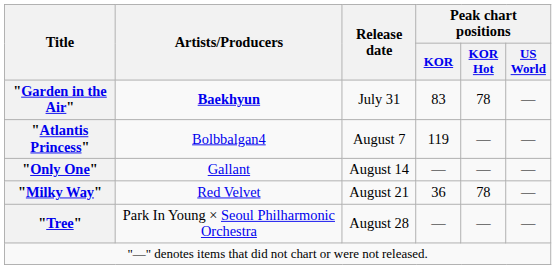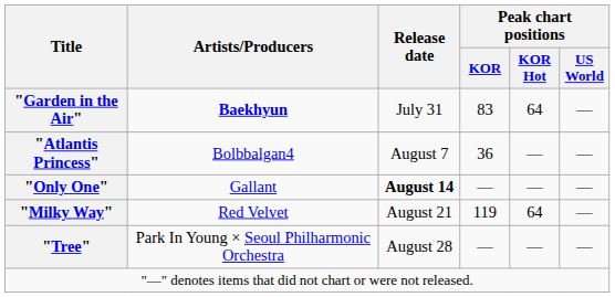"Garden in the Air" | Peak chart positions / KOR Hot: 78 -> 64
"Atlantis Princess" | Peak chart positions / KOR: 119 -> 36
"Only One" | Release date: normal -> bold
"Milky Way" | Peak chart positions / KOR: 36 -> 119
"Milky Way" | Peak chart positions / KOR Hot: 78 -> 64
